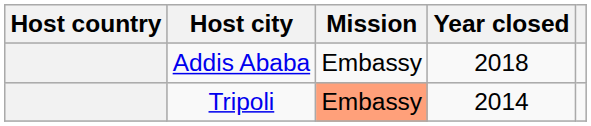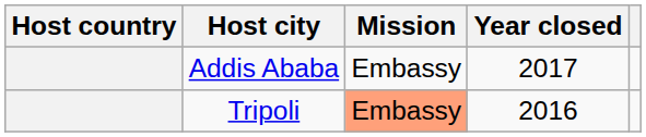Addis Ababa | Year closed: 2018 -> 2017
Tripoli | Year closed: 2014 -> 2016
